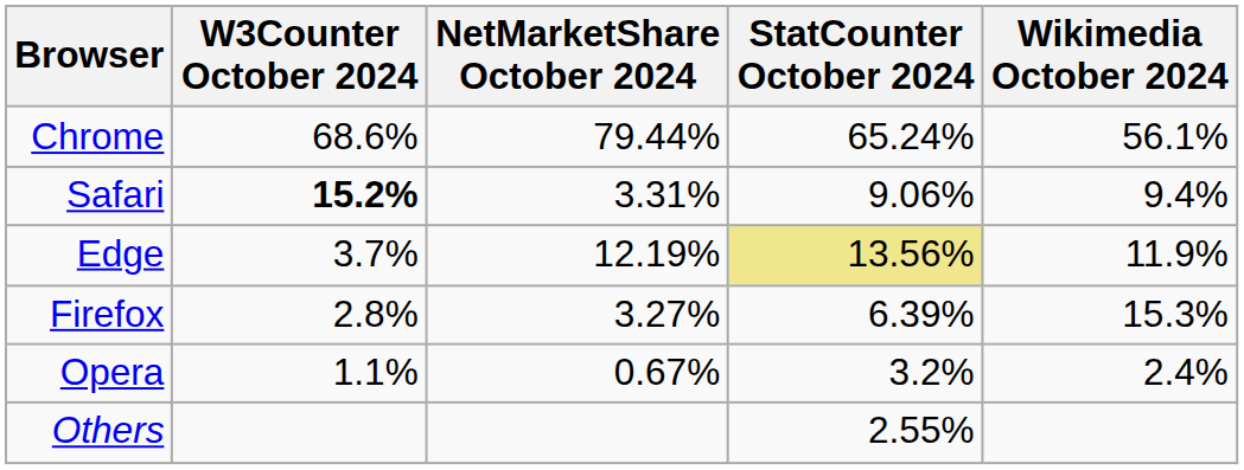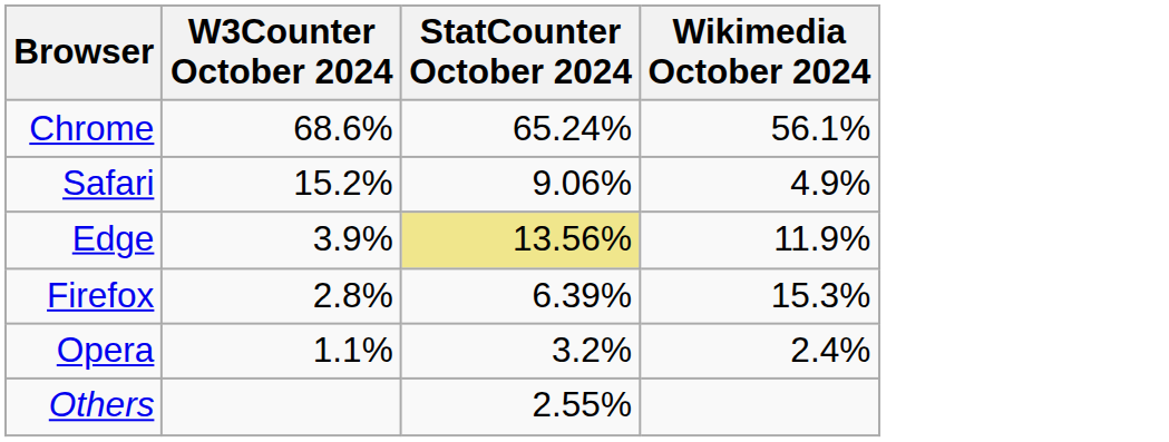- column: NetMarketShare October 2024 | 79.44% | 3.31% | 12.19% | 3.27% | 0.67%
Safari | W3Counter October 2024: bold -> normal
Safari | Wikimedia October 2024: 9.4% -> 4.9%
Edge | W3Counter October 2024: 3.7% -> 3.9%
